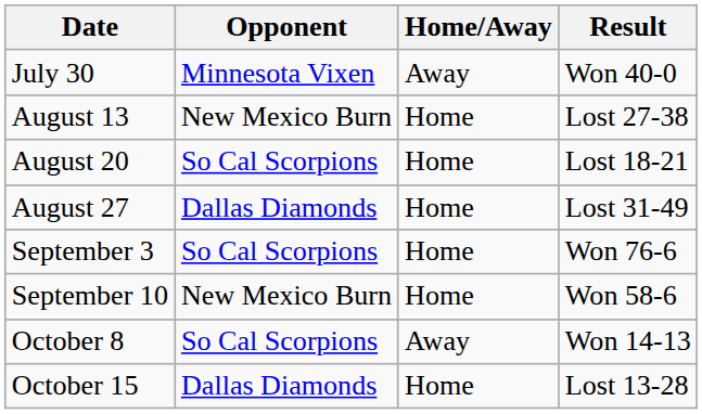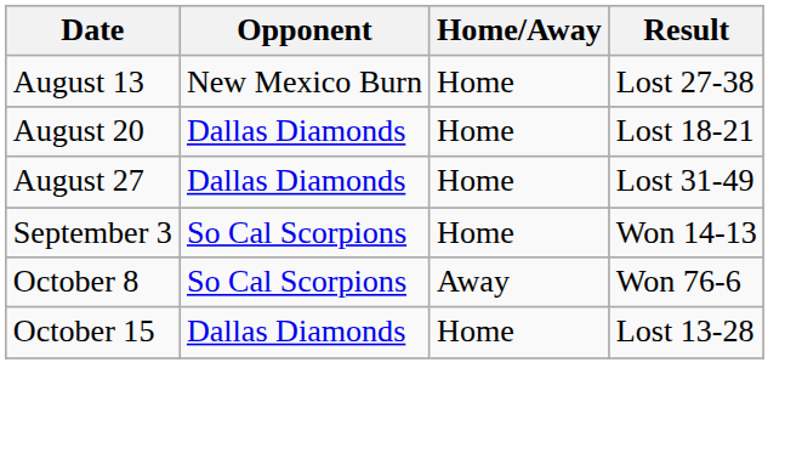- row: July 30 | Minnesota Vixen | Away | Won 40-0
August 20 | Opponent: So Cal Scorpions -> Dallas Diamonds
September 3 | Result: Won 76-6 -> Won 14-13
- row: September 10 | New Mexico Burn | Home | Won 58-6
October 8 | Result: Won 14-13 -> Won 76-6
